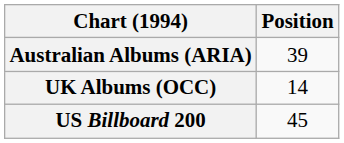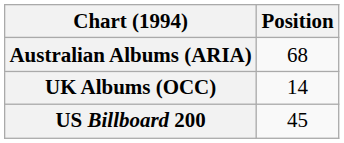Australian Albums (ARIA) | Position: 39 -> 68
